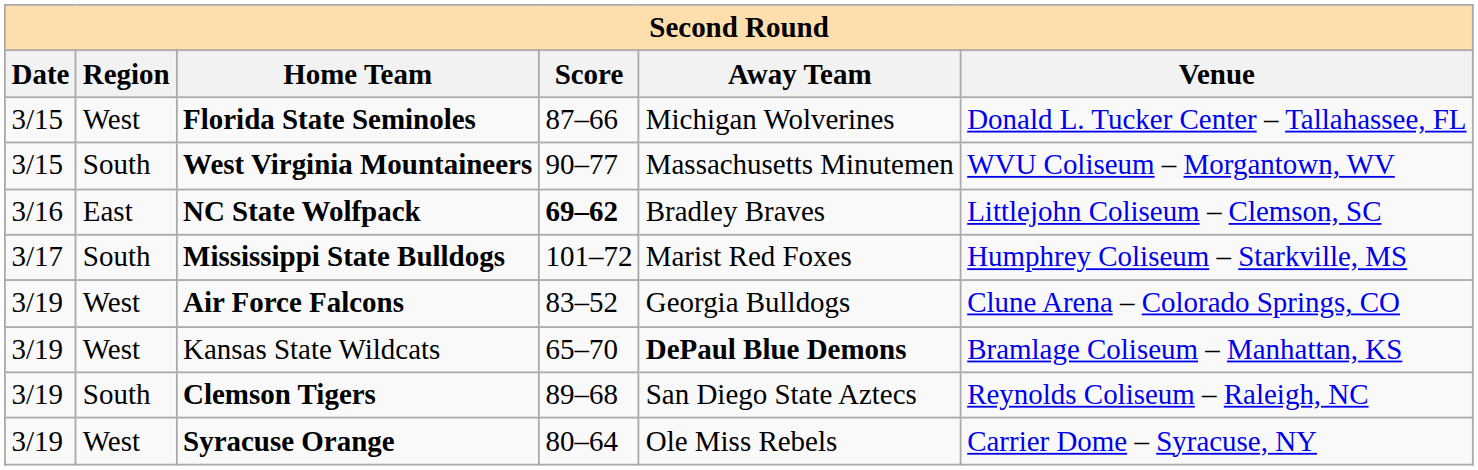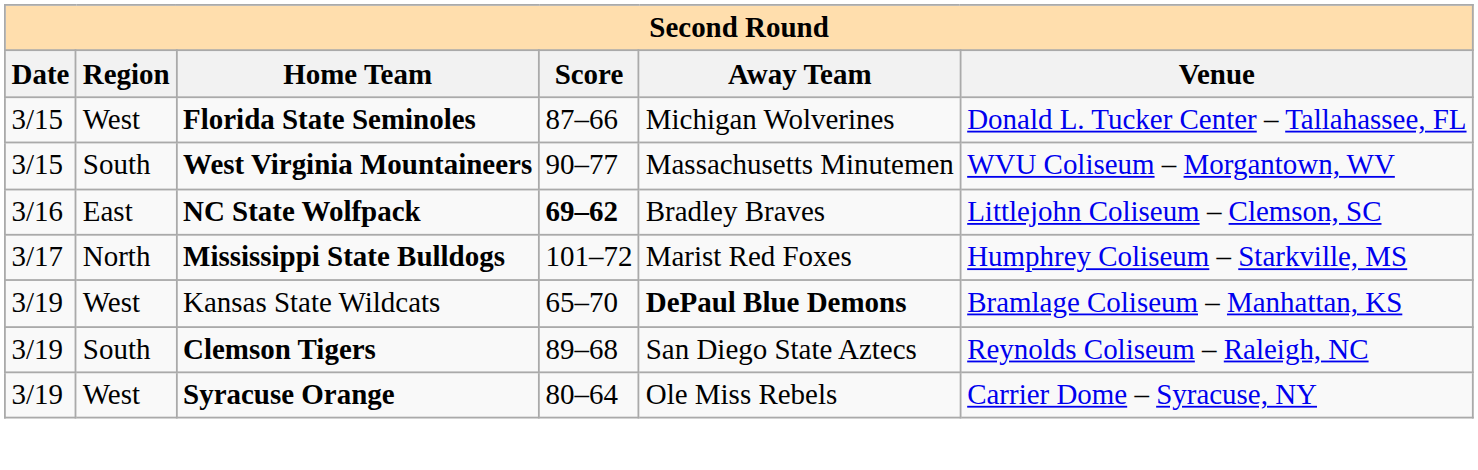Mississippi State Bulldogs | Region: South -> North
- row: 3/19 | West | Air Force Falcons | 83–52 | Georgia Bulldogs | Clune Arena – Colorado Springs, CO
